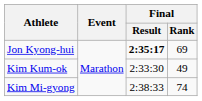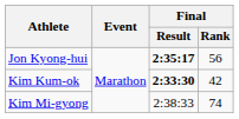Jon Kyong-hui | Final / Rank: 69 -> 56
Kim Kum-ok | Final / Result: normal -> bold
Kim Kum-ok | Final / Rank: 49 -> 42
